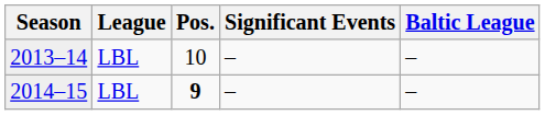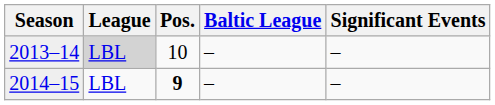columns swapped: Significant Events <-> Baltic League
2013–14 | League: no background -> lightgrey background
